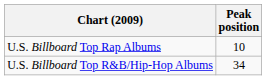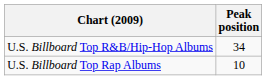rows swapped: U.S. Billboard Top R&B/Hip-Hop Albums <-> U.S. Billboard Top Rap Albums
